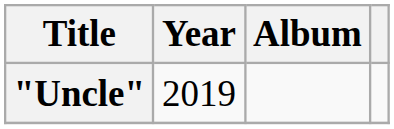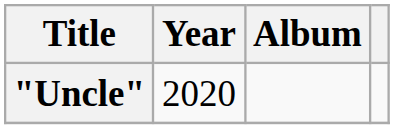"Uncle" | Year: 2019 -> 2020
